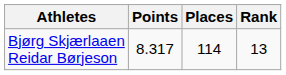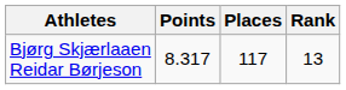Bjørg Skjærlaaen Reidar Børjeson | Places: 114 -> 117
